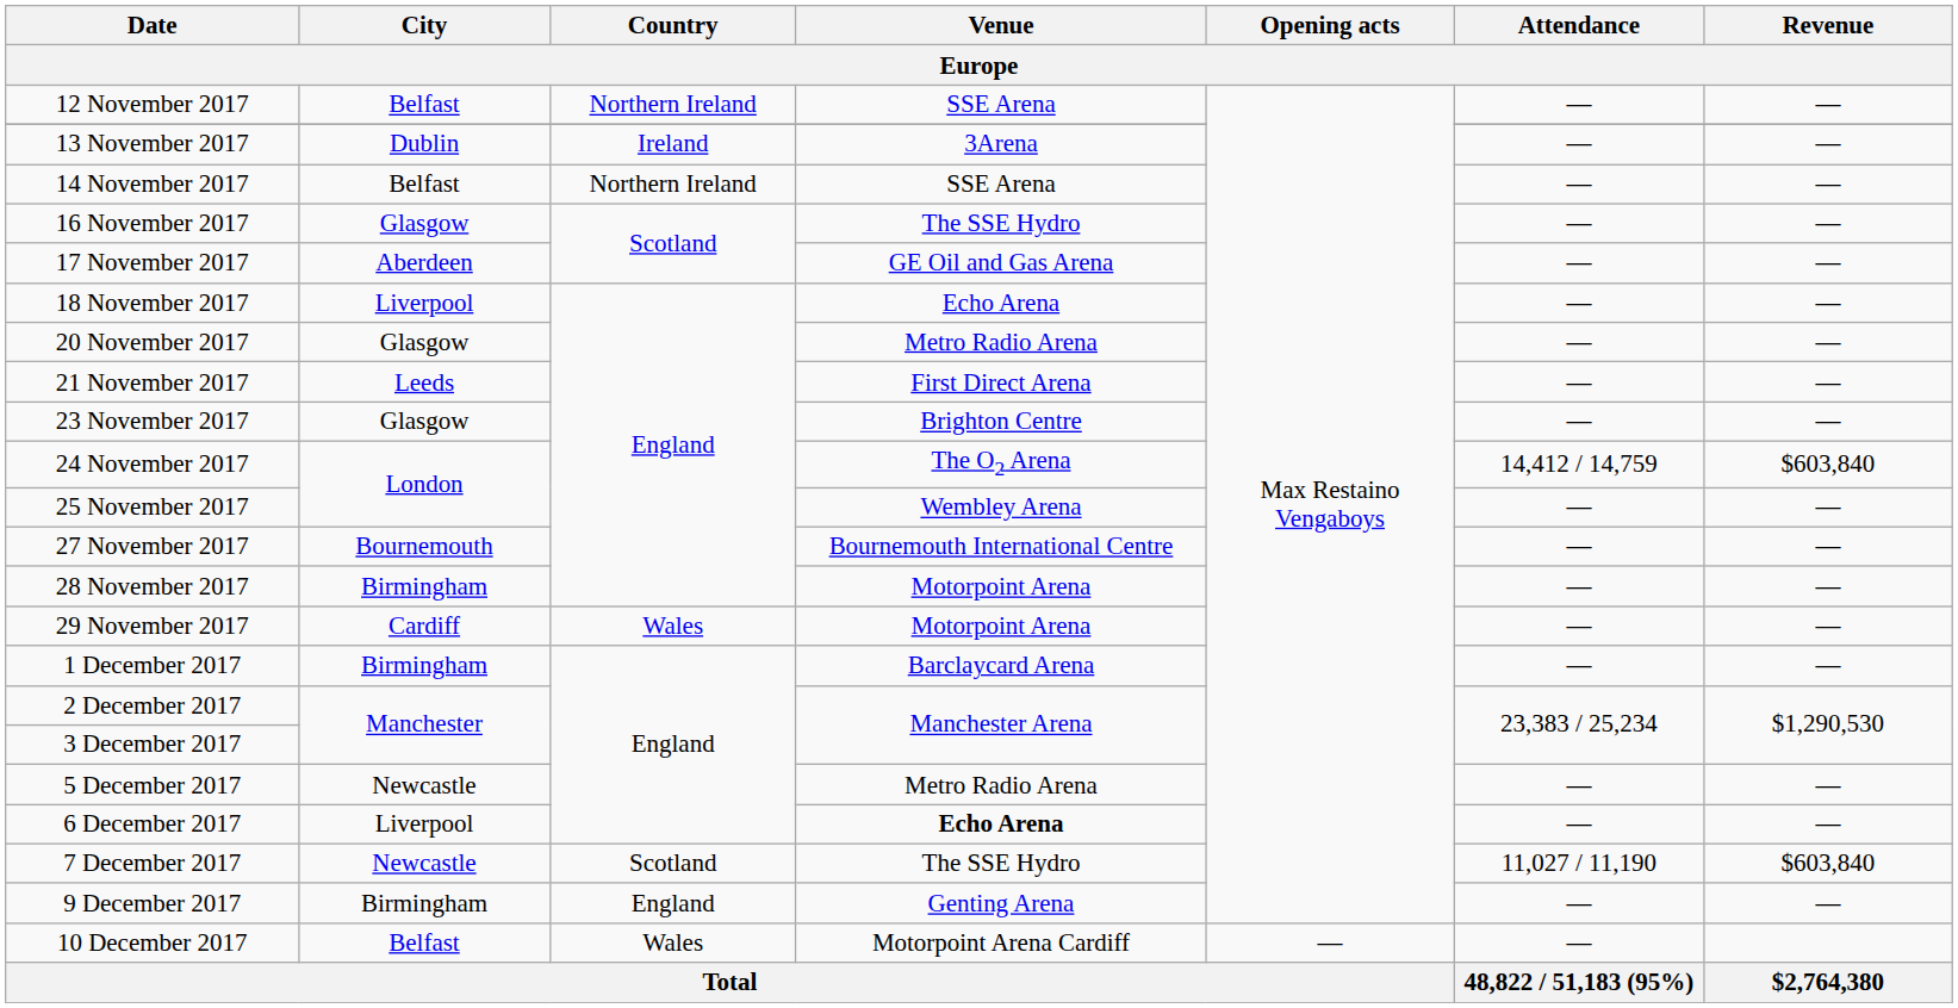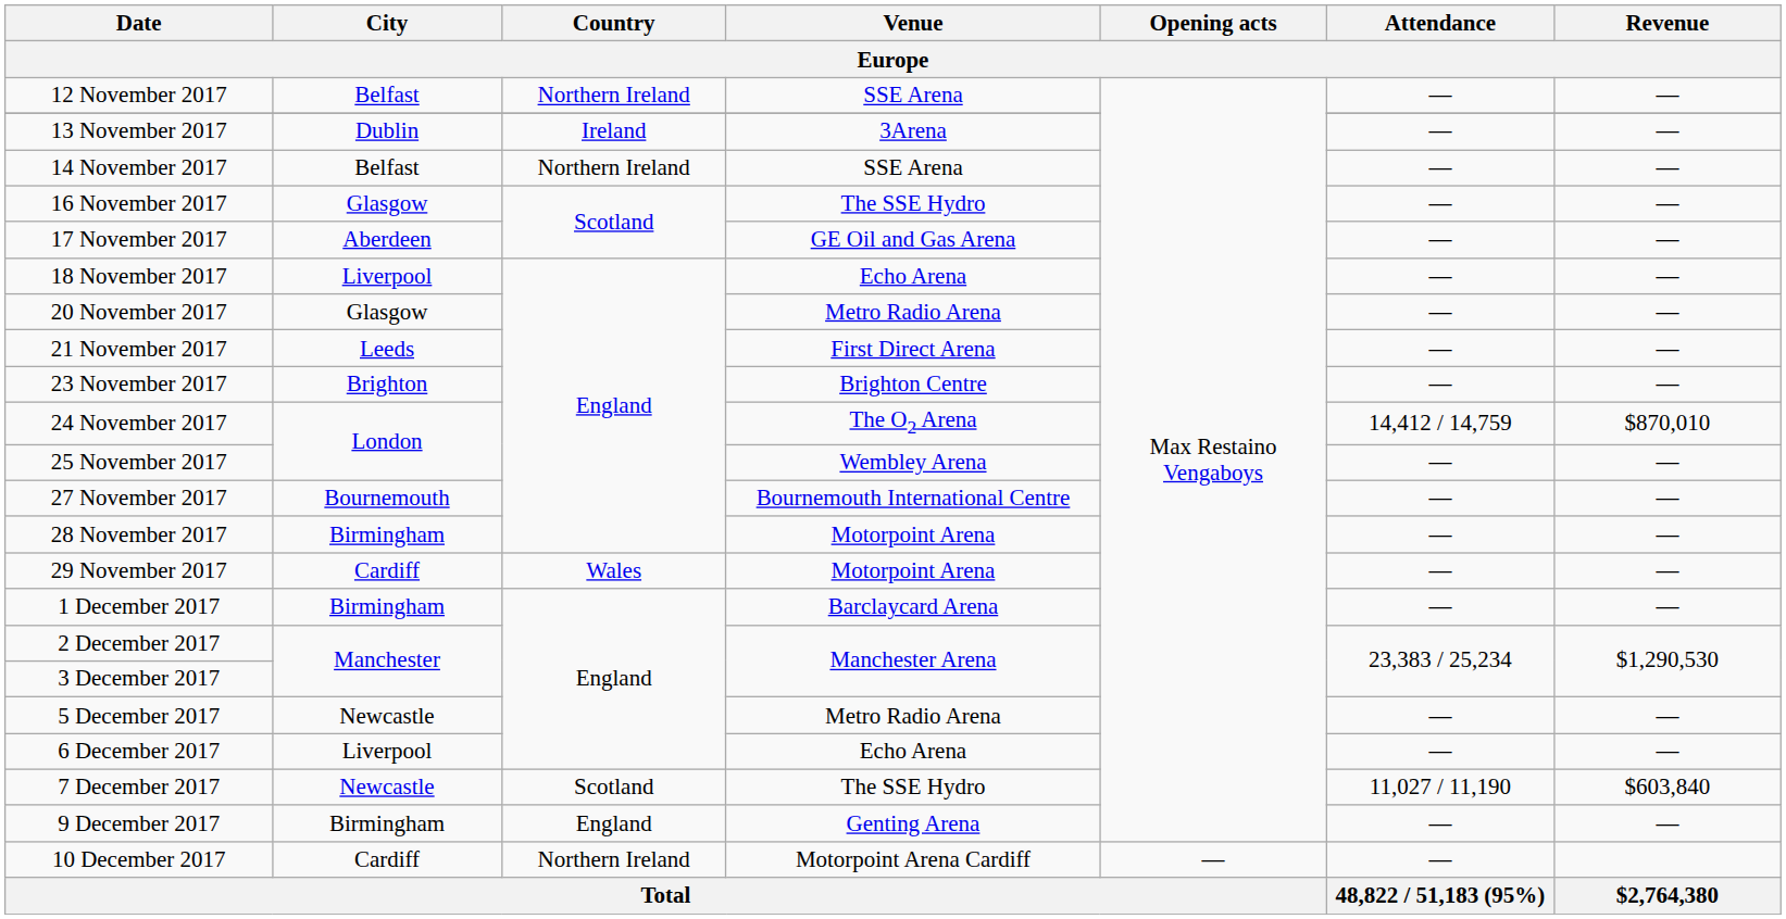23 November 2017 | City: Glasgow -> Brighton
24 November 2017 | Revenue: $603,840 -> $870,010
6 December 2017 | Venue: bold -> normal
10 December 2017 | City: Belfast -> Cardiff
10 December 2017 | Country: Wales -> Northern Ireland
